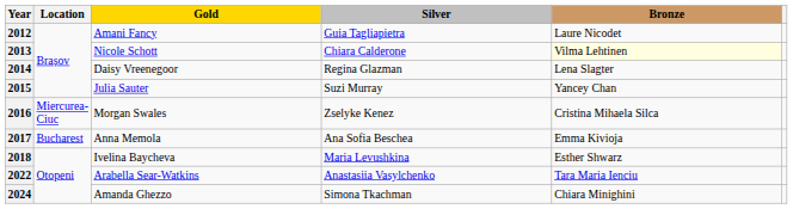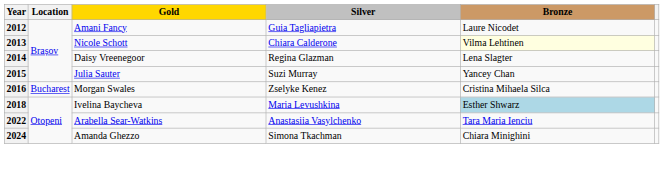2016 | Location: Miercurea-Ciuc -> Bucharest
- row: 2017 | Bucharest | Anna Memola | Ana Sofia Beschea | Emma Kivioja
2018 | Bronze: no background -> lightblue background
